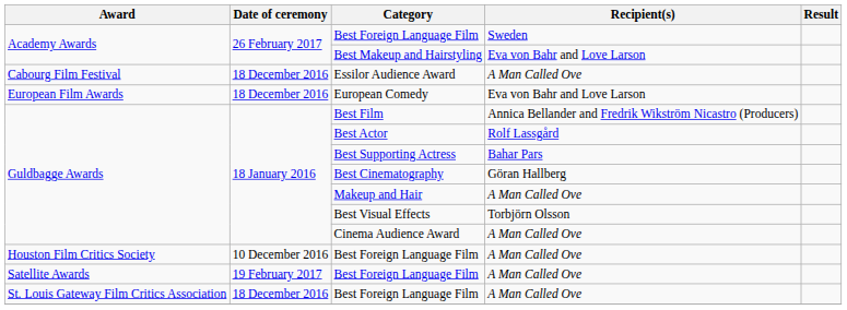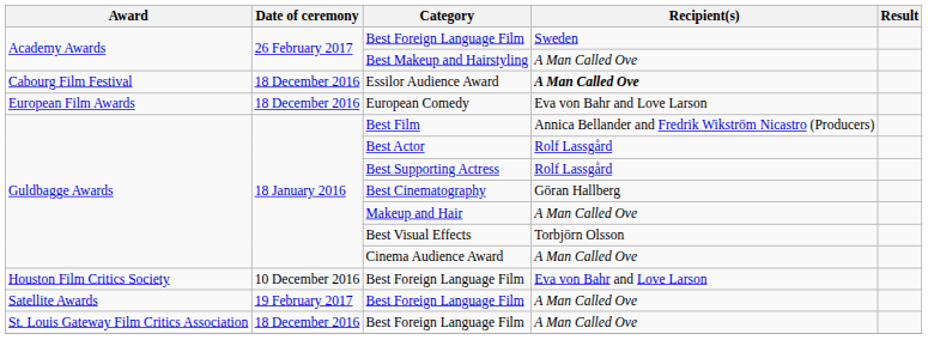Best Makeup and Hairstyling | Recipient(s): Eva von Bahr and Love Larson -> A Man Called Ove
Essilor Audience Award | Recipient(s): normal -> bold
Best Supporting Actress | Recipient(s): Bahar Pars -> Rolf Lassgård
Houston Film Critics Society / Best Foreign Language Film | Recipient(s): A Man Called Ove -> Eva von Bahr and Love Larson
